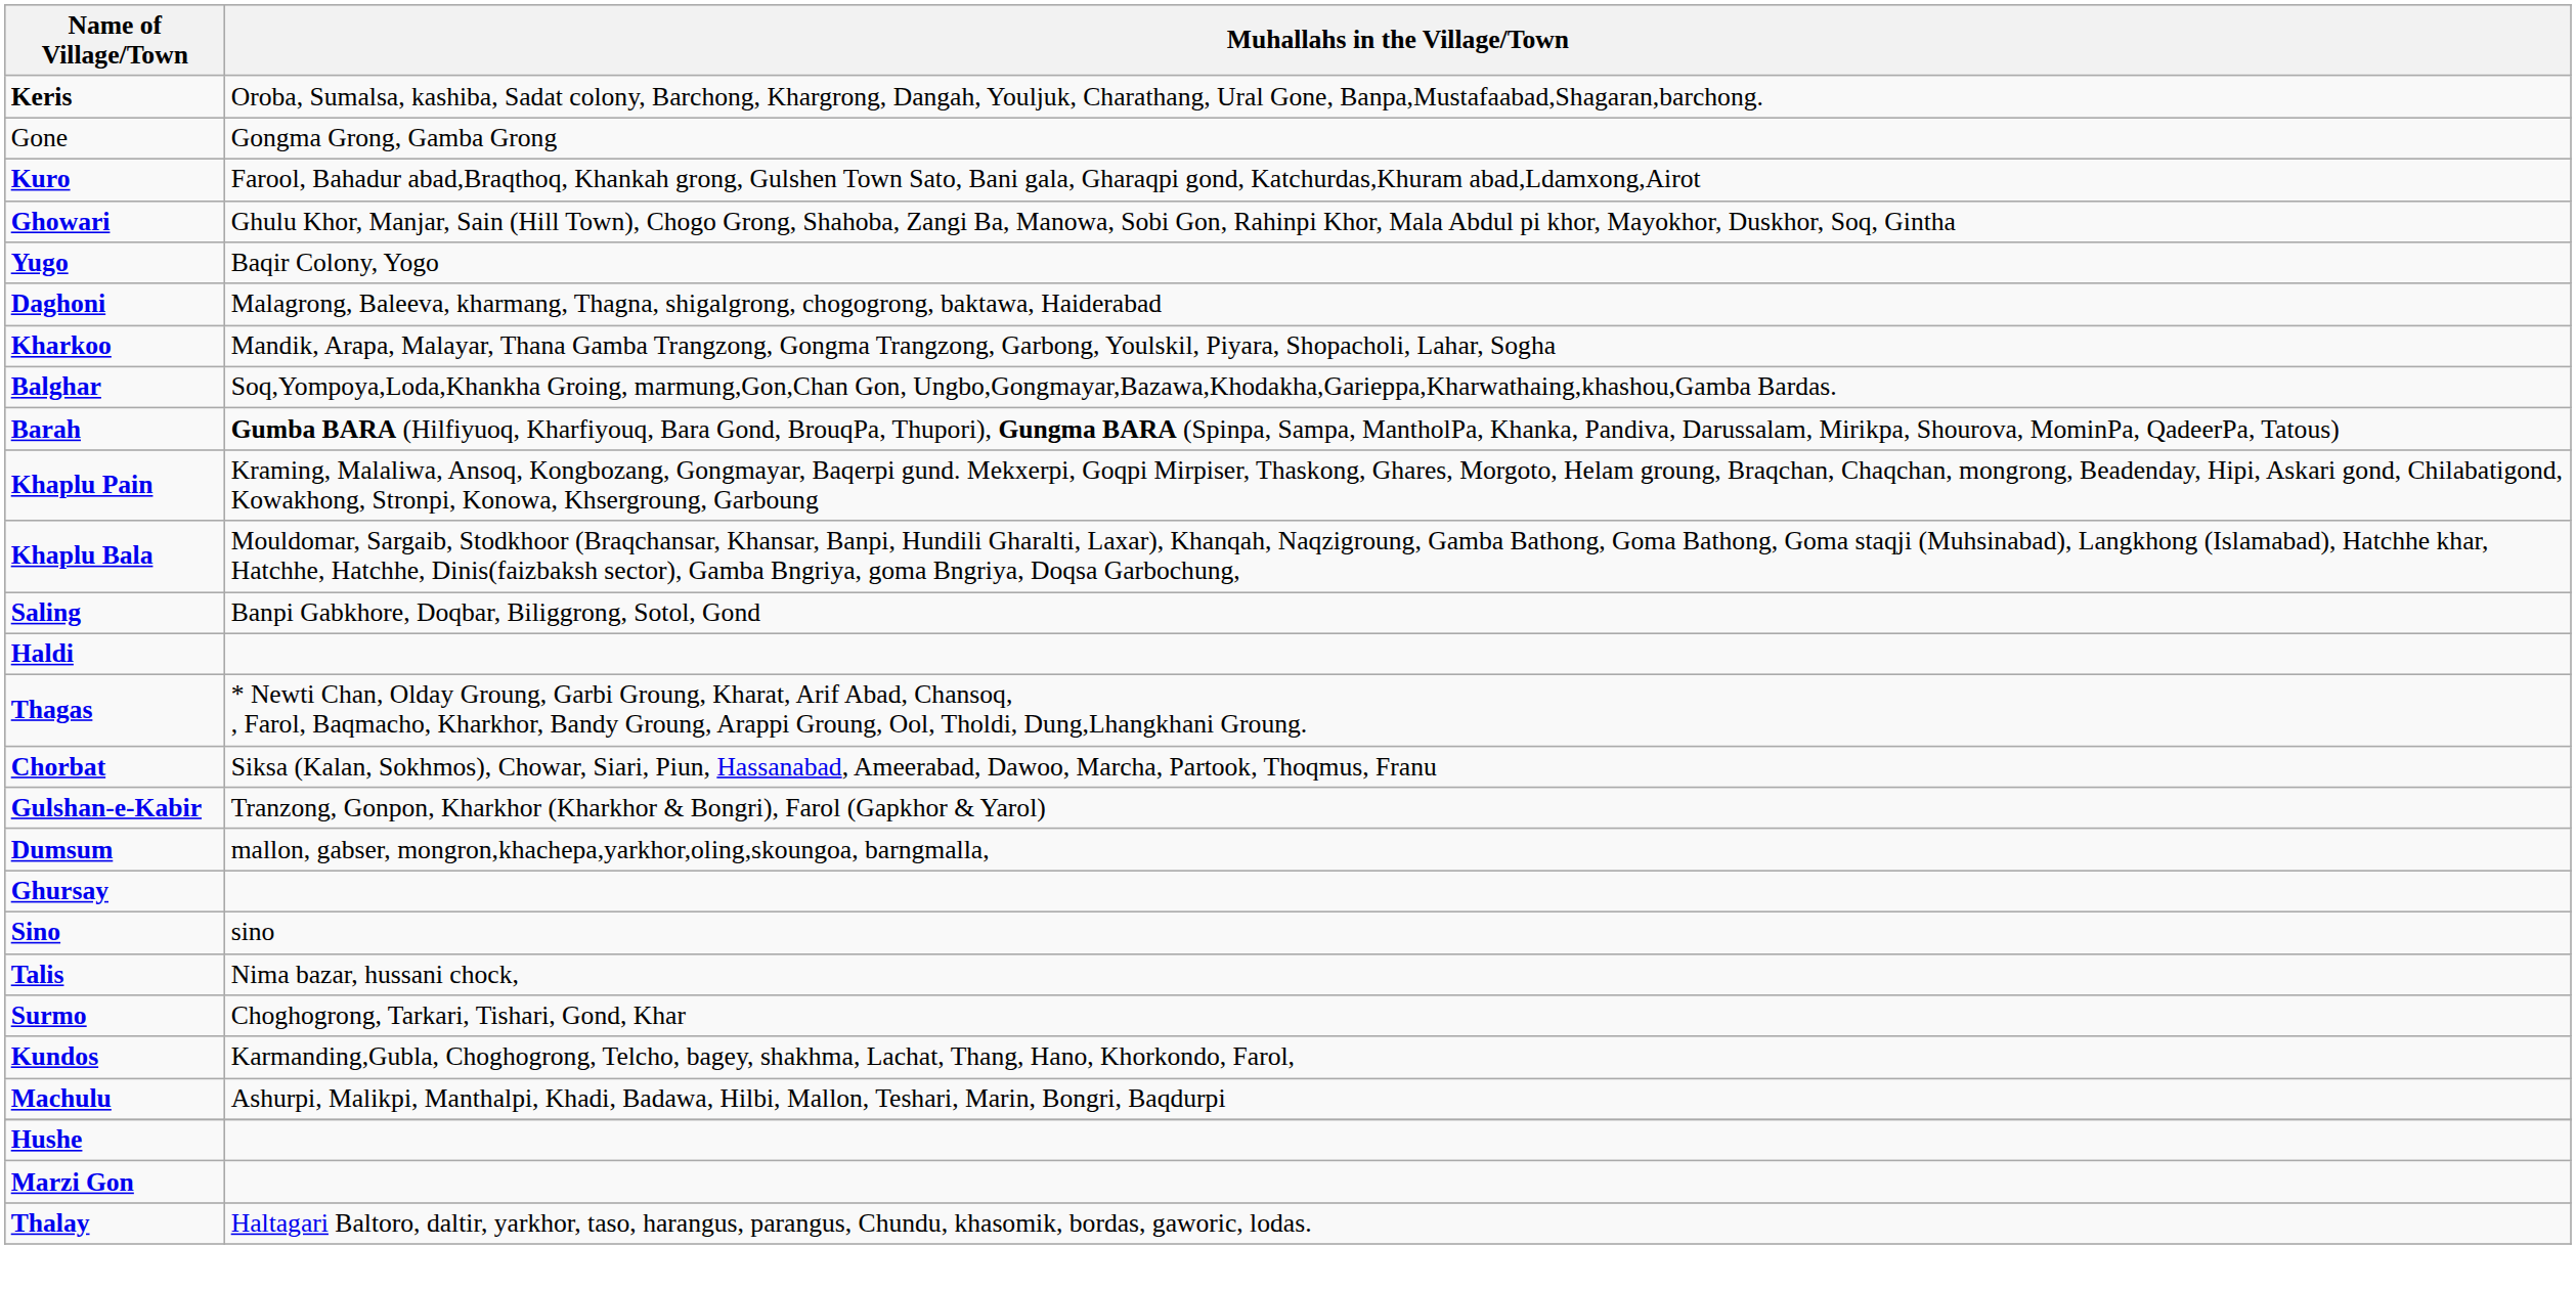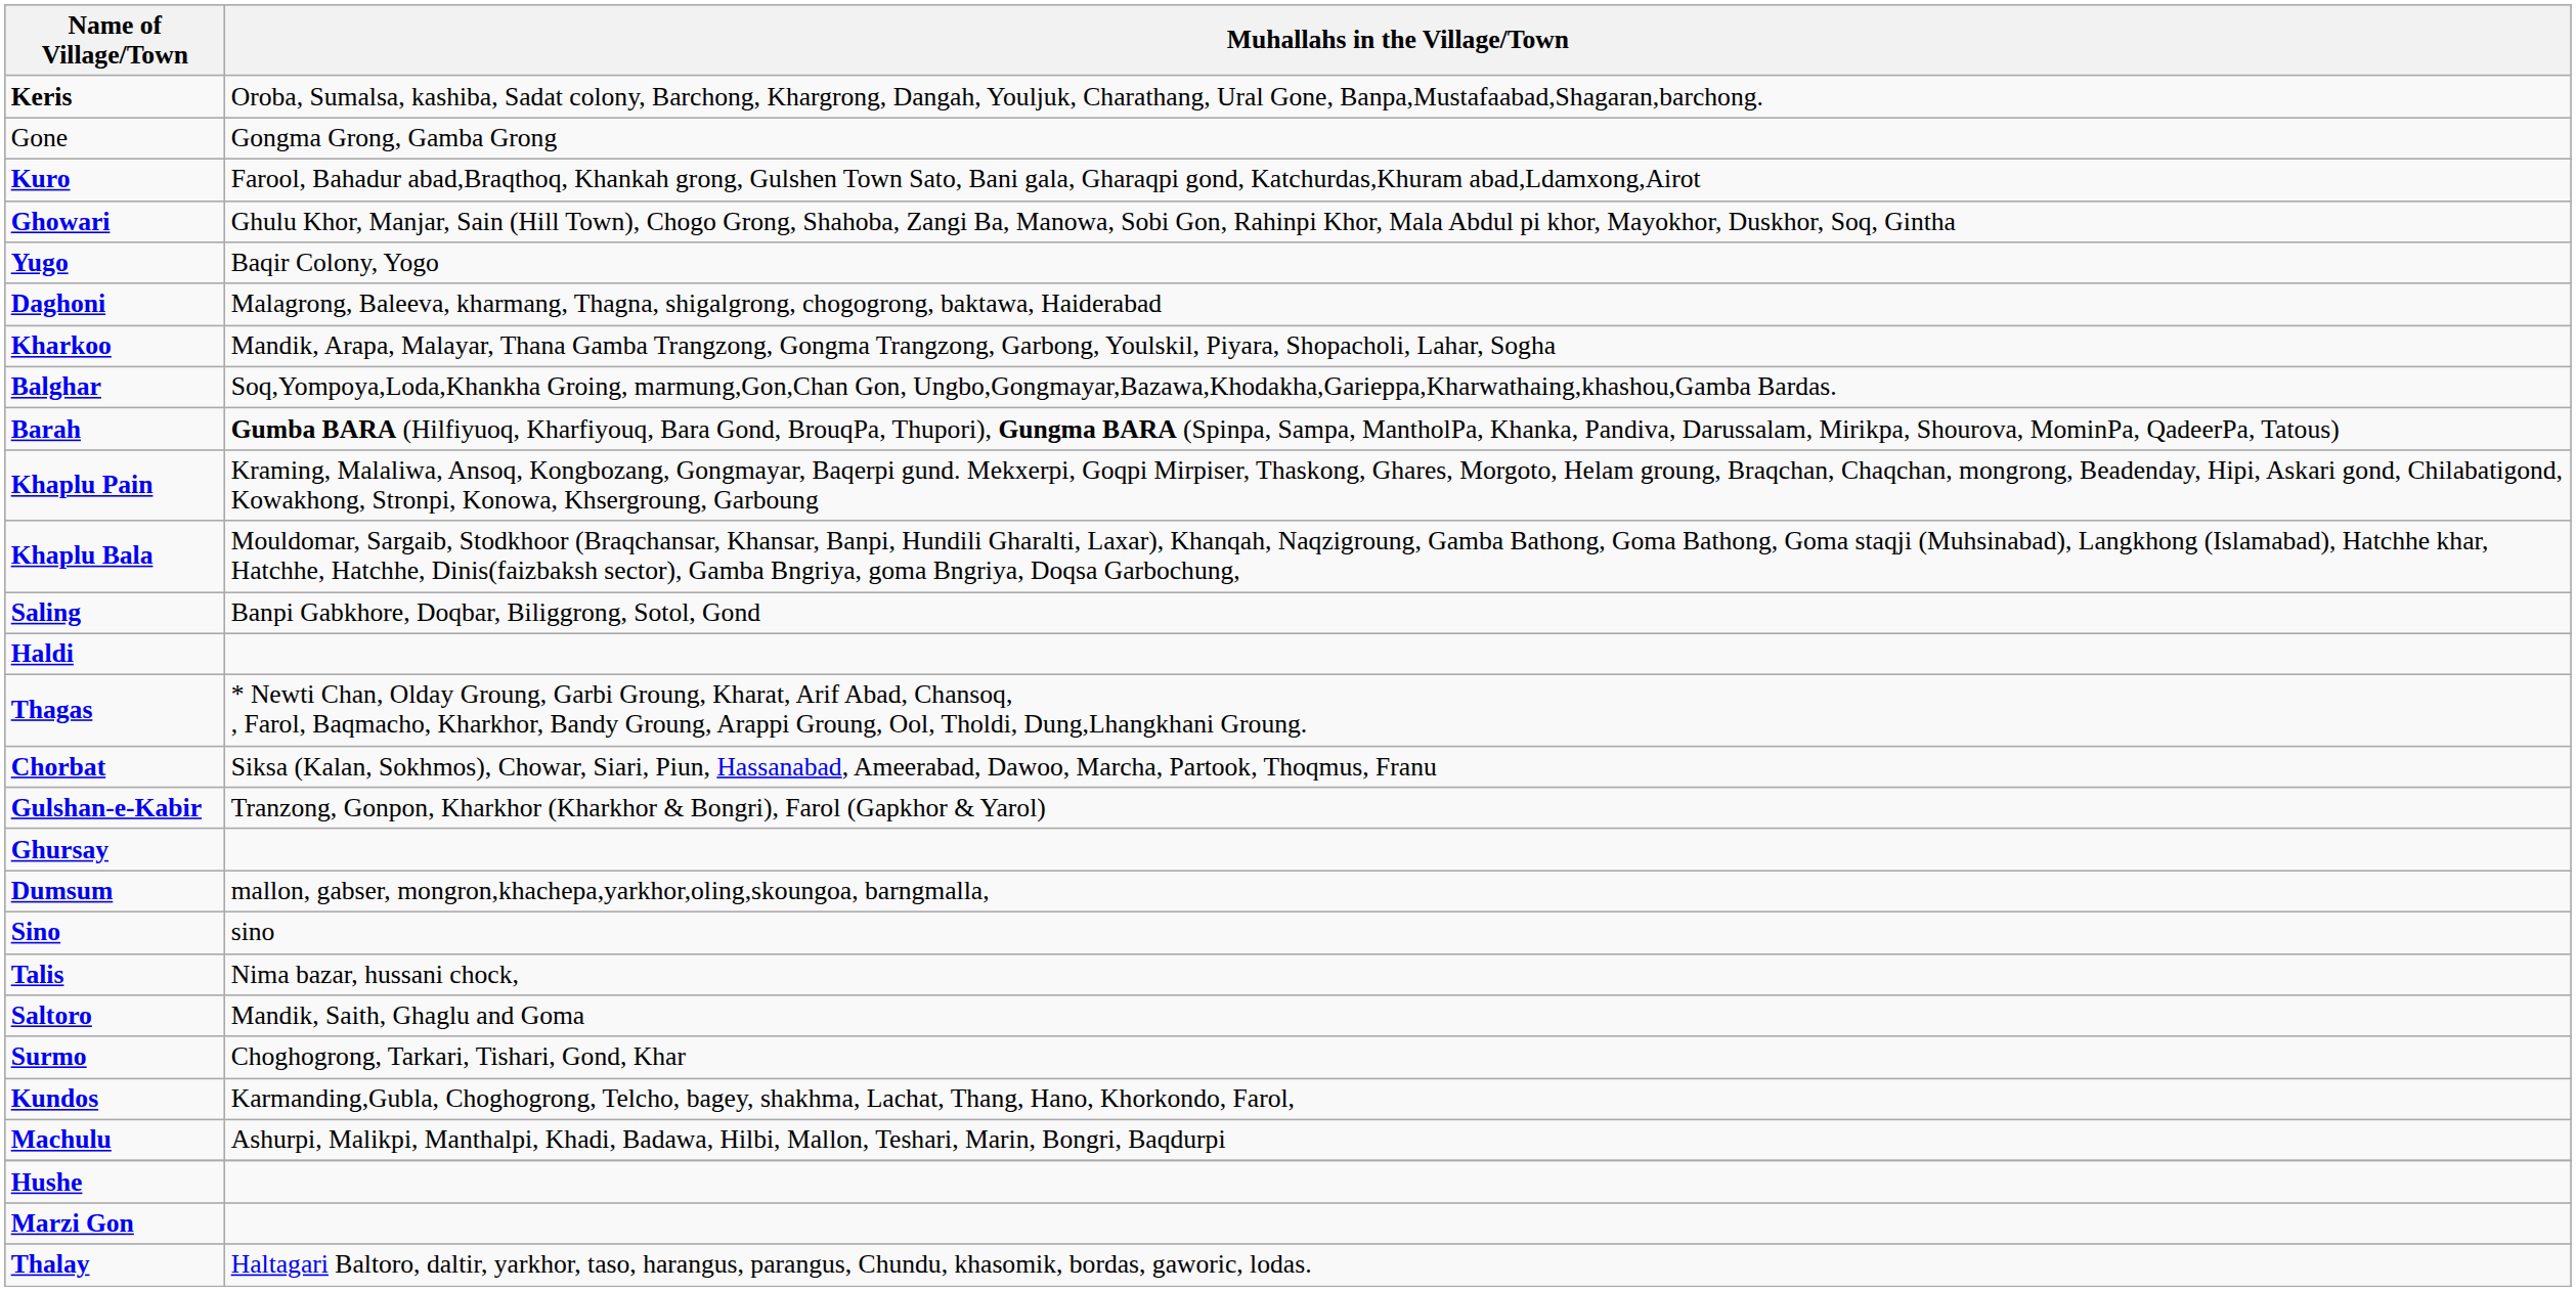rows swapped: Dumsum <-> Ghursay
+ row: Saltoro | Mandik, Saith, Ghaglu and Goma
